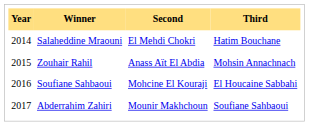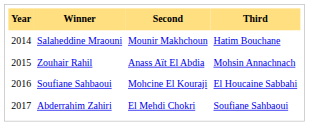Salaheddine Mraouni | Second: El Mehdi Chokri -> Mounir Makhchoun
Abderrahim Zahiri | Second: Mounir Makhchoun -> El Mehdi Chokri
